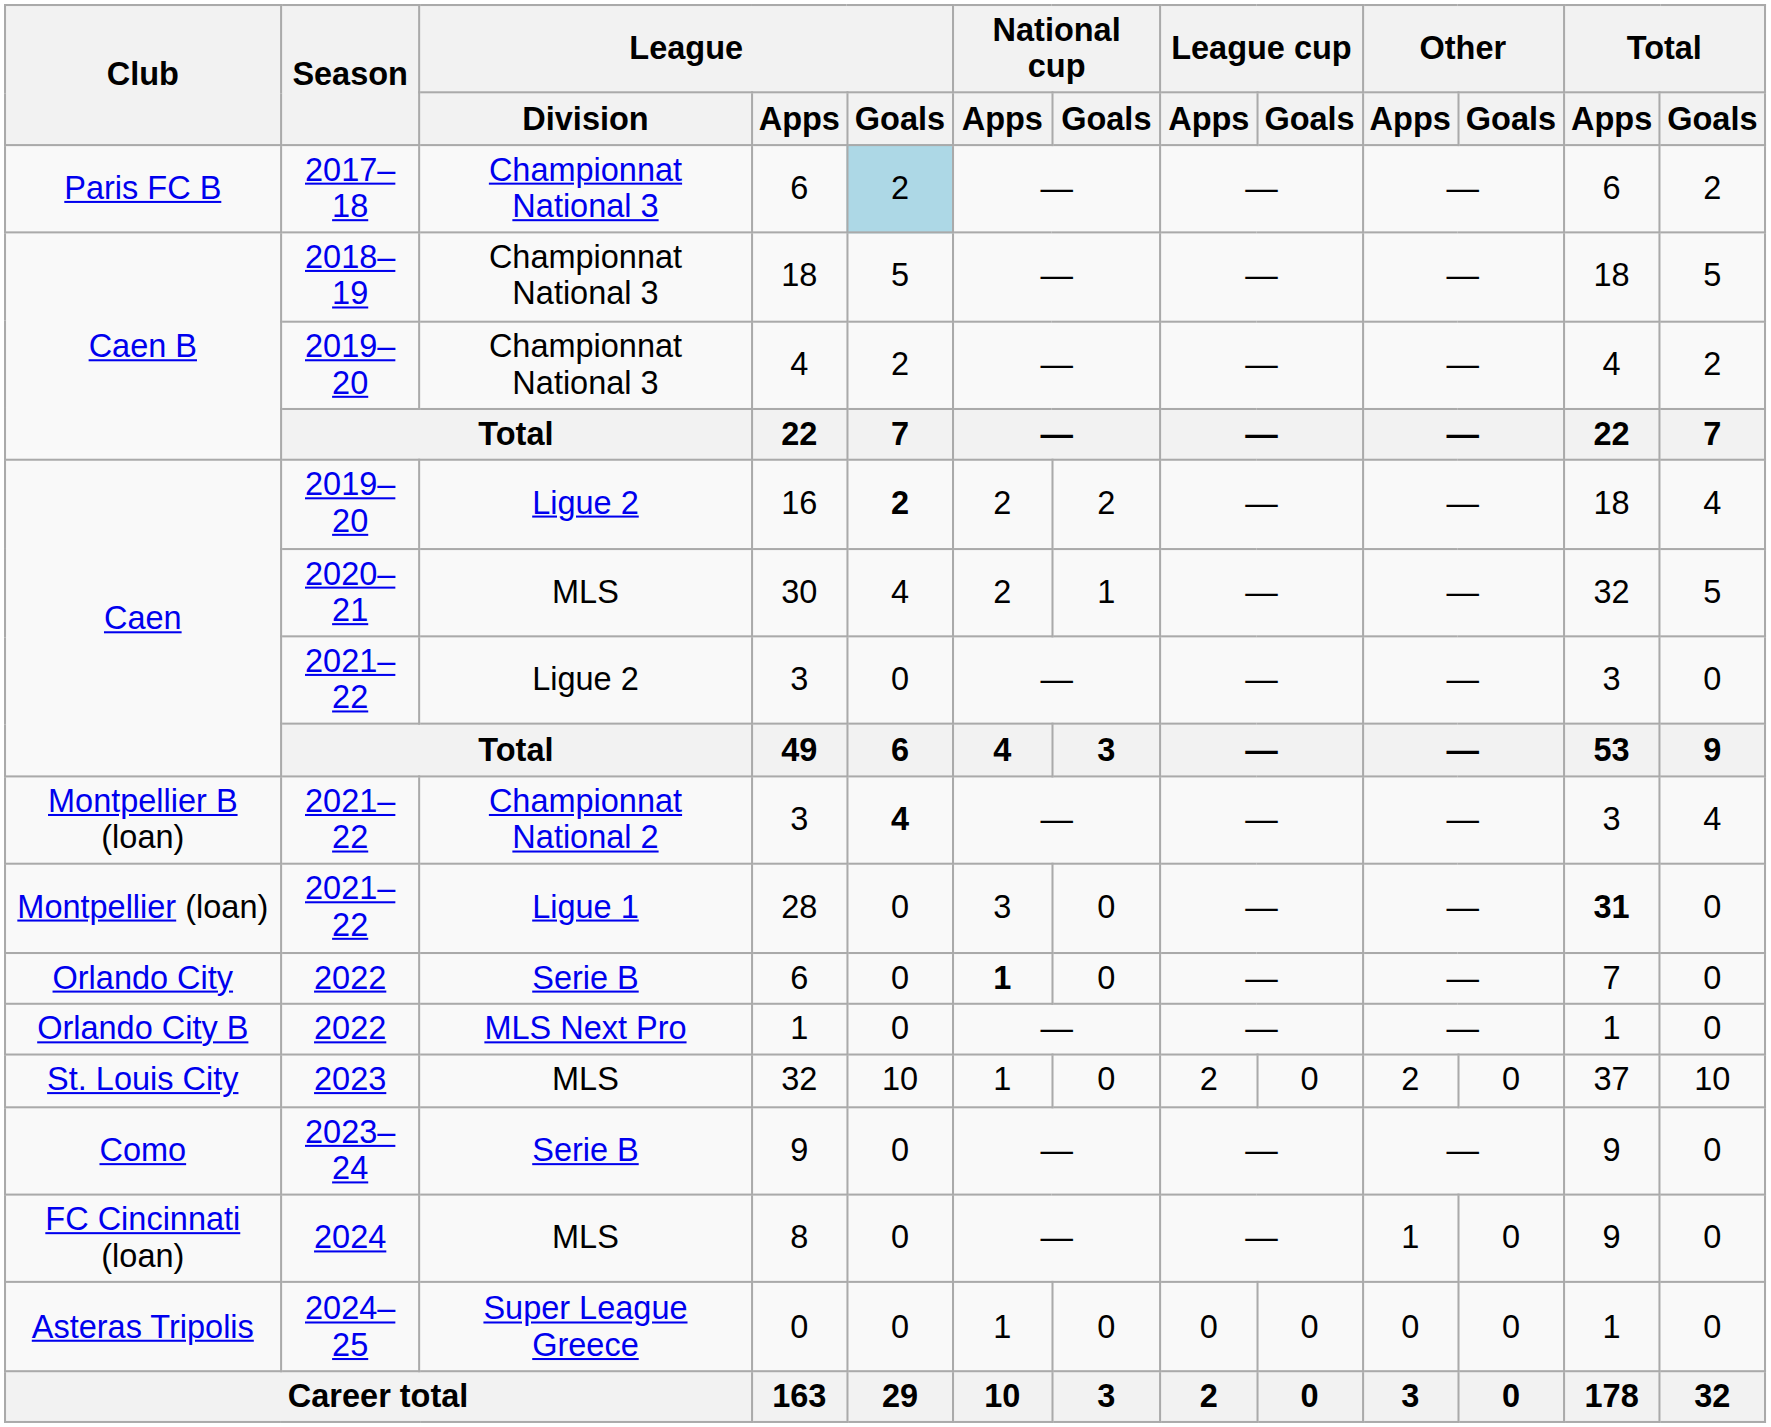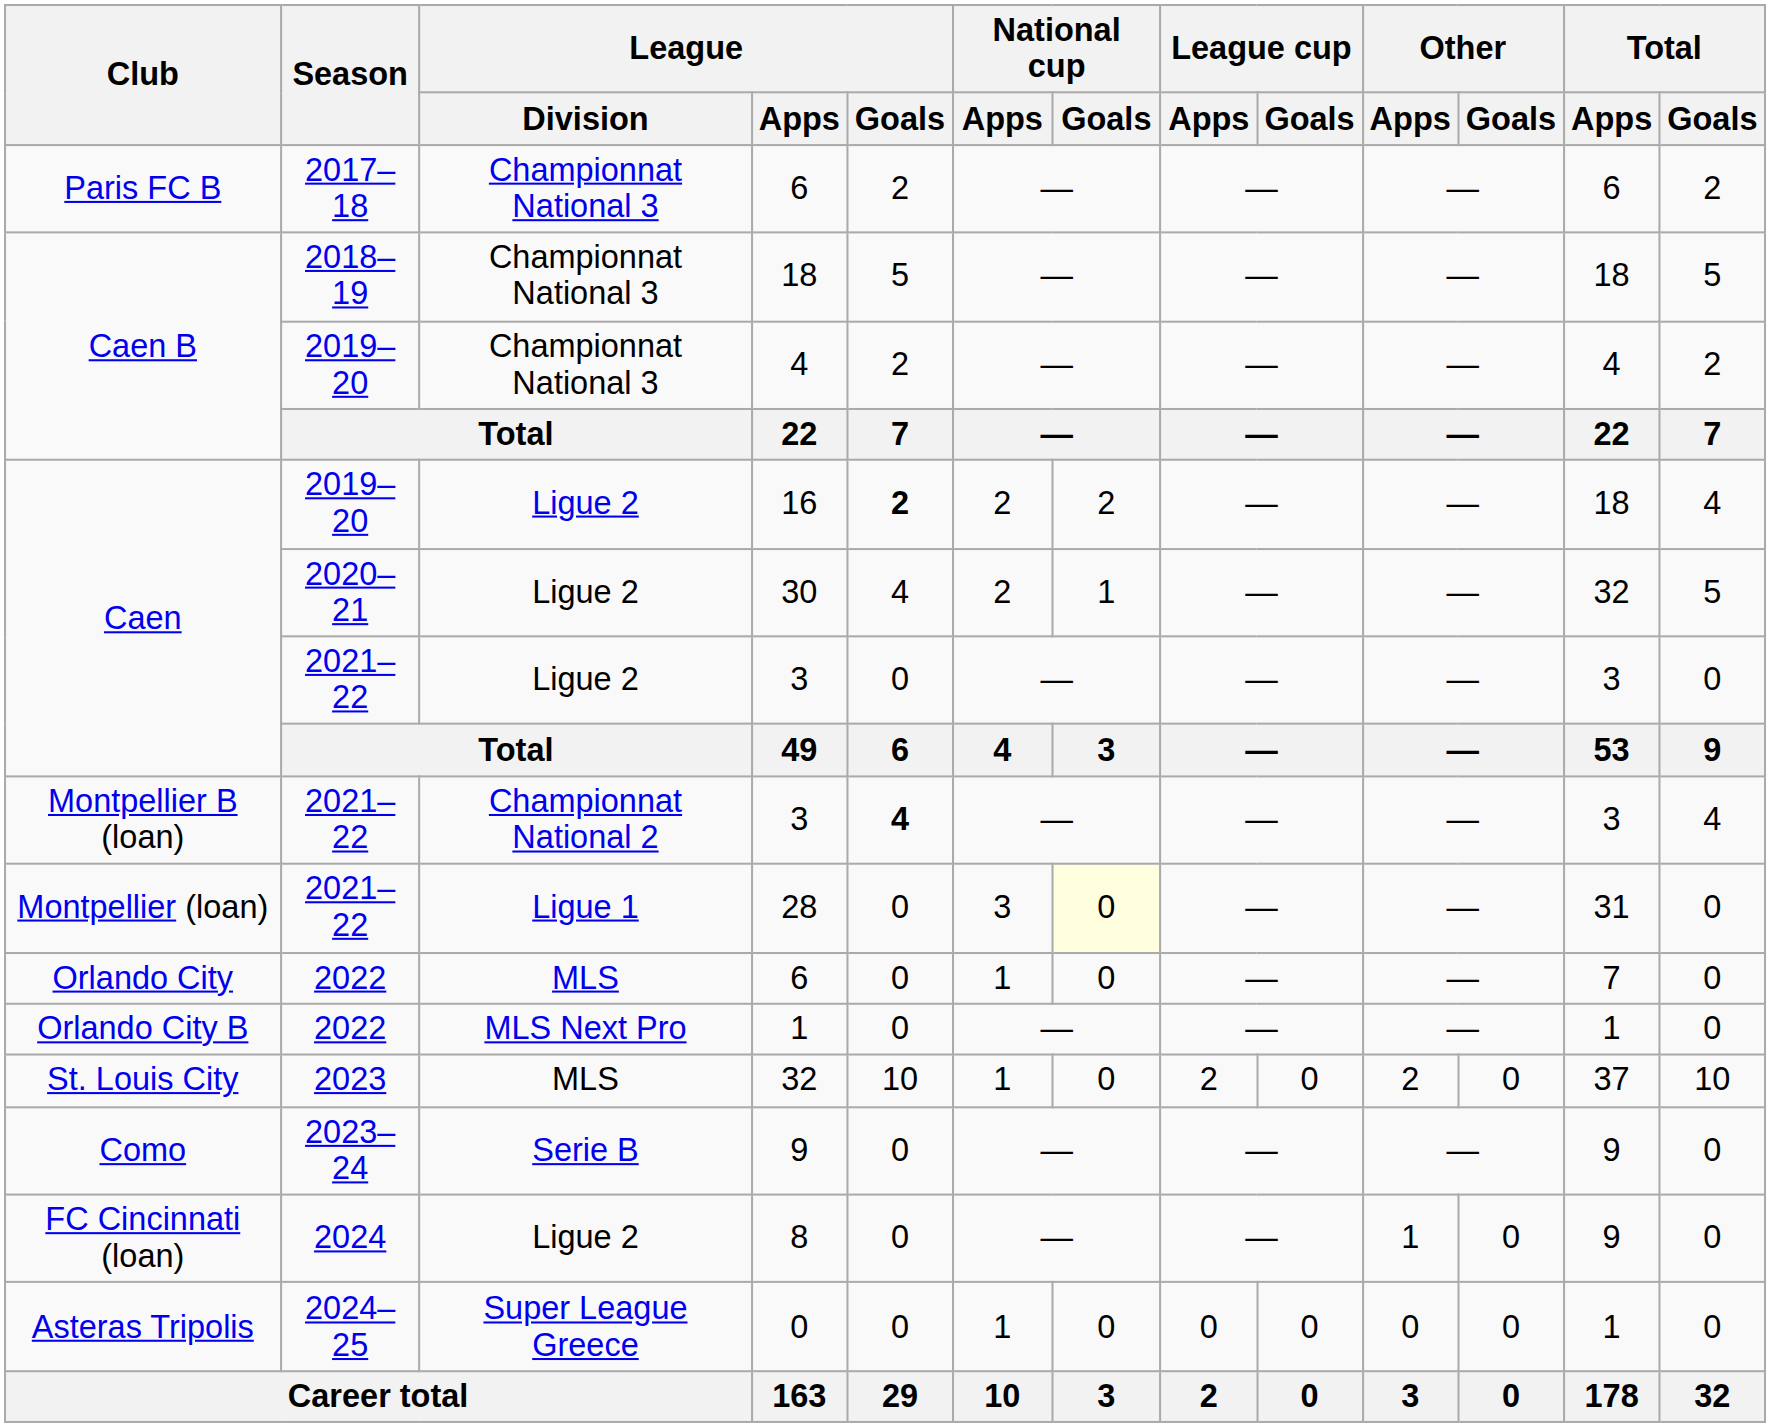Paris FC B / 6 | League / Goals: lightblue background -> no background
30 | League / Division: MLS -> Ligue 2
28 | National cup / Goals: no background -> lightyellow background
28 | Total / Apps: bold -> normal
Orlando City / 6 | League / Division: Serie B -> MLS
Orlando City / 6 | National cup / Apps: bold -> normal
8 | League / Division: MLS -> Ligue 2
